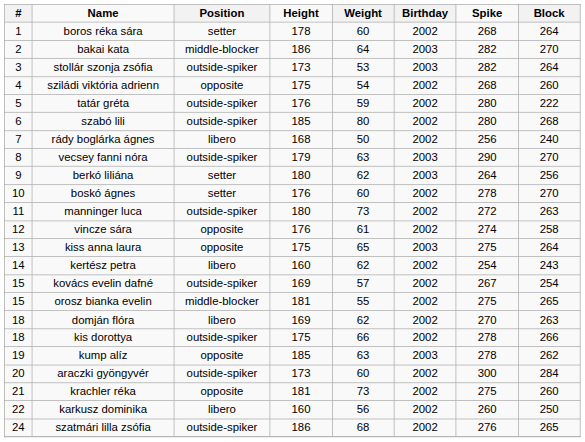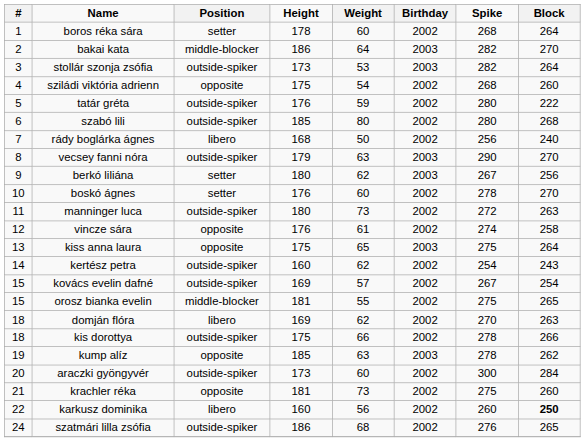berkó liliána | Spike: 264 -> 267
kertész petra | Position: libero -> outside-spiker
karkusz dominika | Block: normal -> bold
